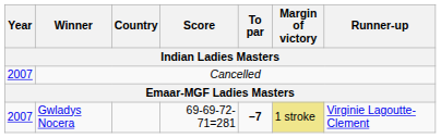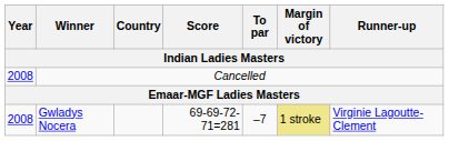Cancelled | Year: 2007 -> 2008
Gwladys Nocera | Year: 2007 -> 2008
Gwladys Nocera | To par: bold -> normal
